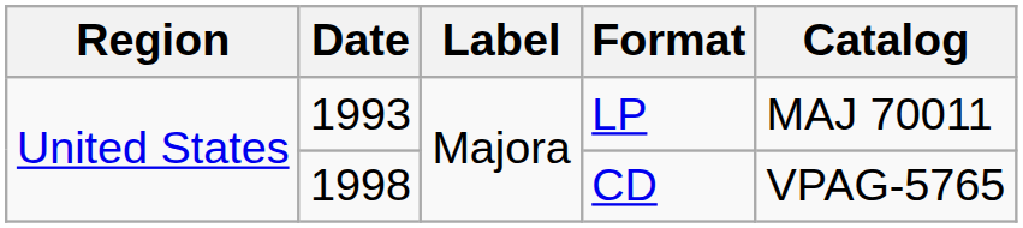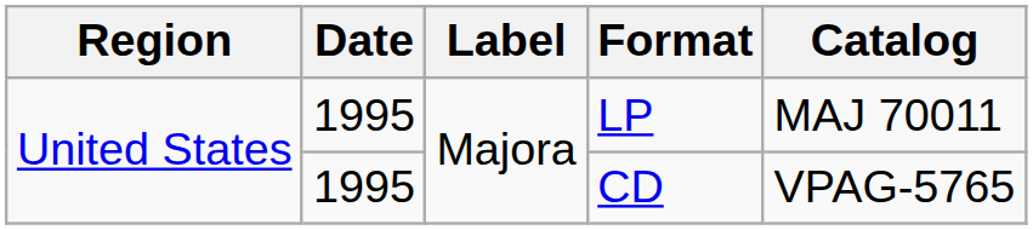LP | Date: 1993 -> 1995
CD | Date: 1998 -> 1995
